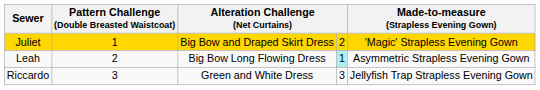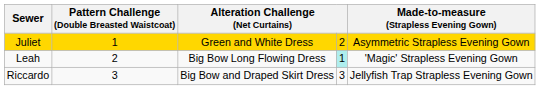Juliet | column 3: Big Bow and Draped Skirt Dress -> Green and White Dress
Juliet | Made-to-measure (Strapless Evening Gown): 'Magic' Strapless Evening Gown -> Asymmetric Strapless Evening Gown
Leah | Made-to-measure (Strapless Evening Gown): Asymmetric Strapless Evening Gown -> 'Magic' Strapless Evening Gown
Riccardo | column 3: Green and White Dress -> Big Bow and Draped Skirt Dress
